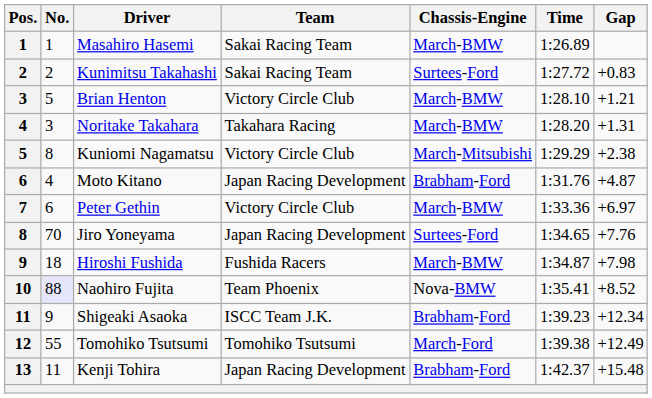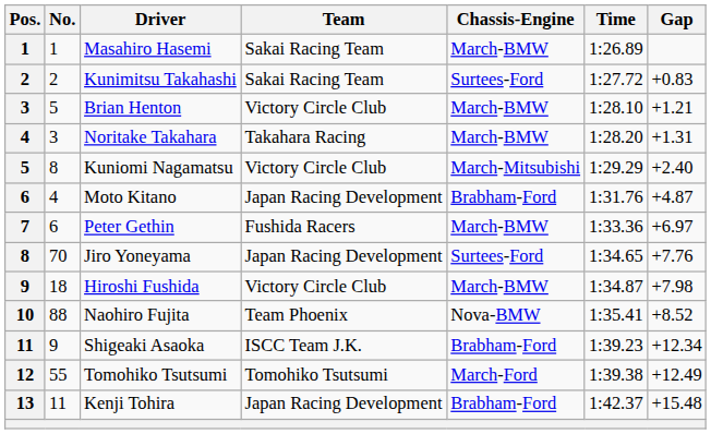Kuniomi Nagamatsu | Gap: +2.38 -> +2.40
Peter Gethin | Team: Victory Circle Club -> Fushida Racers
Hiroshi Fushida | Team: Fushida Racers -> Victory Circle Club
Naohiro Fujita | No.: lavender background -> no background
